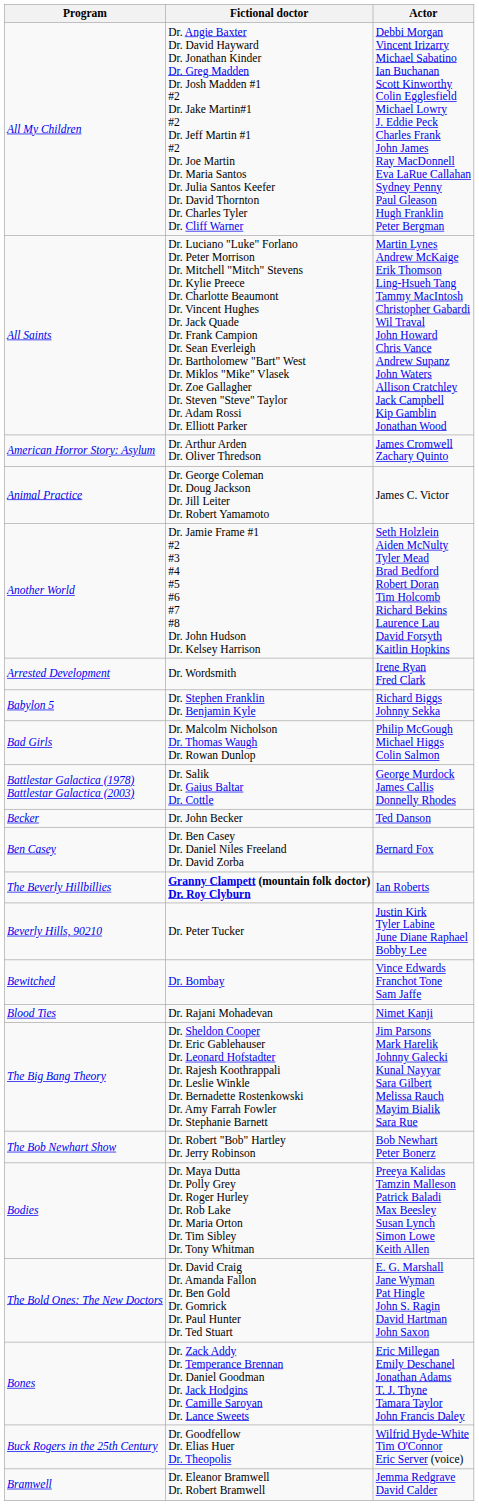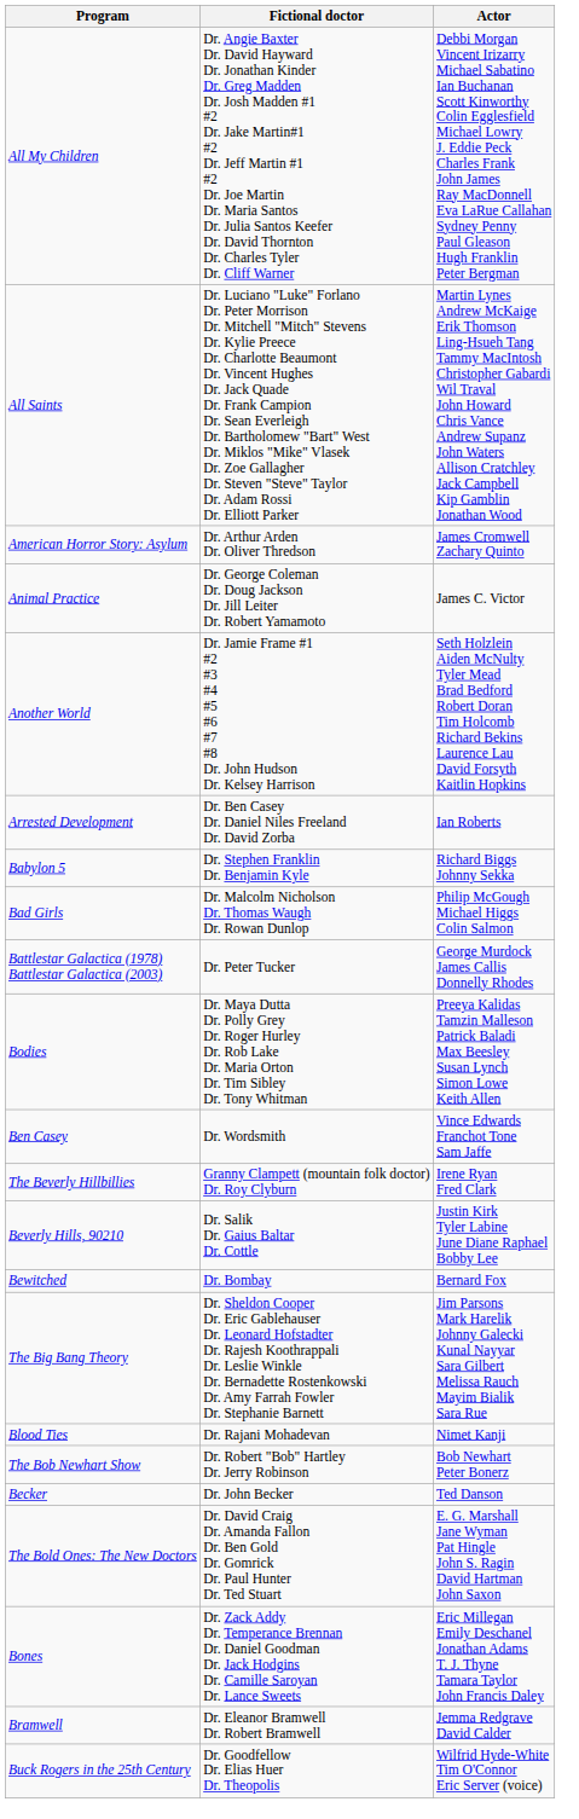Arrested Development | Fictional doctor: Dr. Wordsmith -> Dr. Ben Casey Dr. Daniel Niles Freeland Dr. David Zorba
Arrested Development | Actor: Irene Ryan Fred Clark -> Ian Roberts
Battlestar Galactica (1978) Battlestar Galactica (2003) | Fictional doctor: Dr. Salik Dr. Gaius Baltar Dr. Cottle -> Dr. Peter Tucker
rows swapped: Becker <-> Bodies
Ben Casey | Fictional doctor: Dr. Ben Casey Dr. Daniel Niles Freeland Dr. David Zorba -> Dr. Wordsmith
Ben Casey | Actor: Bernard Fox -> Vince Edwards Franchot Tone Sam Jaffe
The Beverly Hillbillies | Fictional doctor: bold -> normal
The Beverly Hillbillies | Actor: Ian Roberts -> Irene Ryan Fred Clark
Beverly Hills, 90210 | Fictional doctor: Dr. Peter Tucker -> Dr. Salik Dr. Gaius Baltar Dr. Cottle
Bewitched | Actor: Vince Edwards Franchot Tone Sam Jaffe -> Bernard Fox
rows swapped: The Big Bang Theory <-> Blood Ties
rows swapped: Bramwell <-> Buck Rogers in the 25th Century
